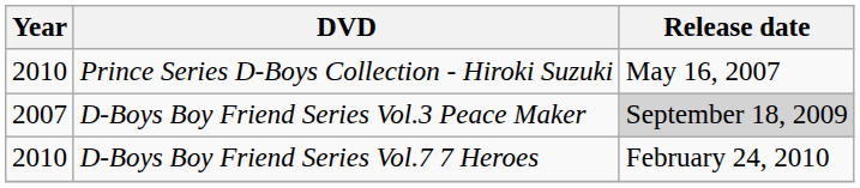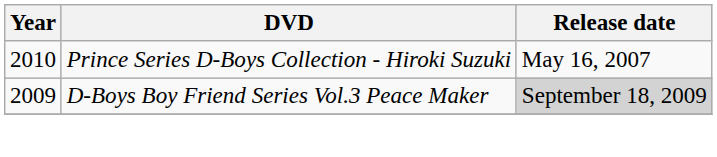D-Boys Boy Friend Series Vol.3 Peace Maker | Year: 2007 -> 2009
- row: 2010 | D-Boys Boy Friend Series Vol.7 7 Heroes | February 24, 2010
